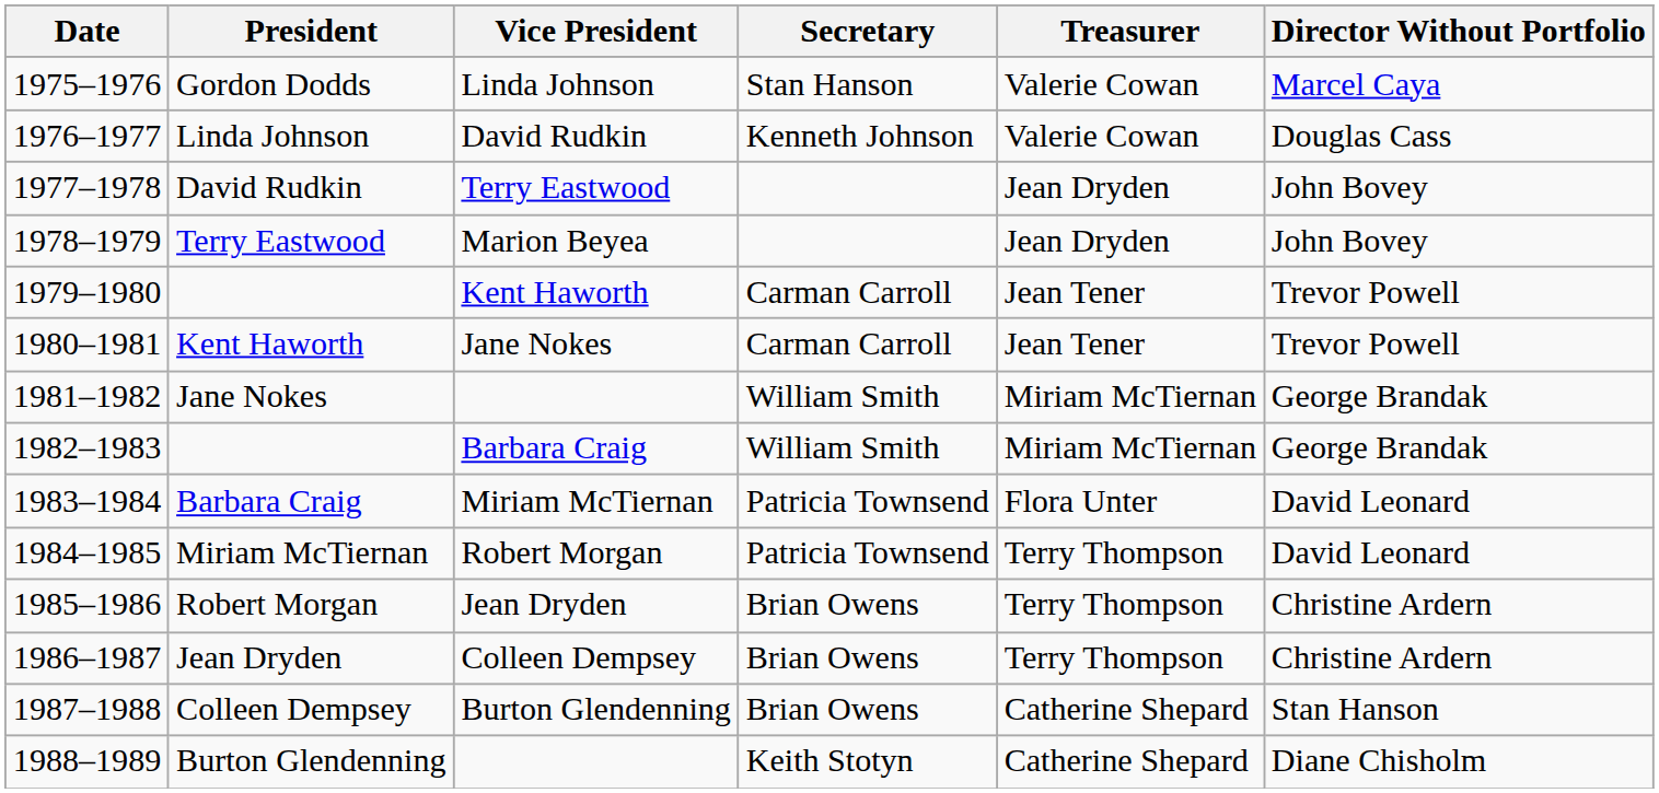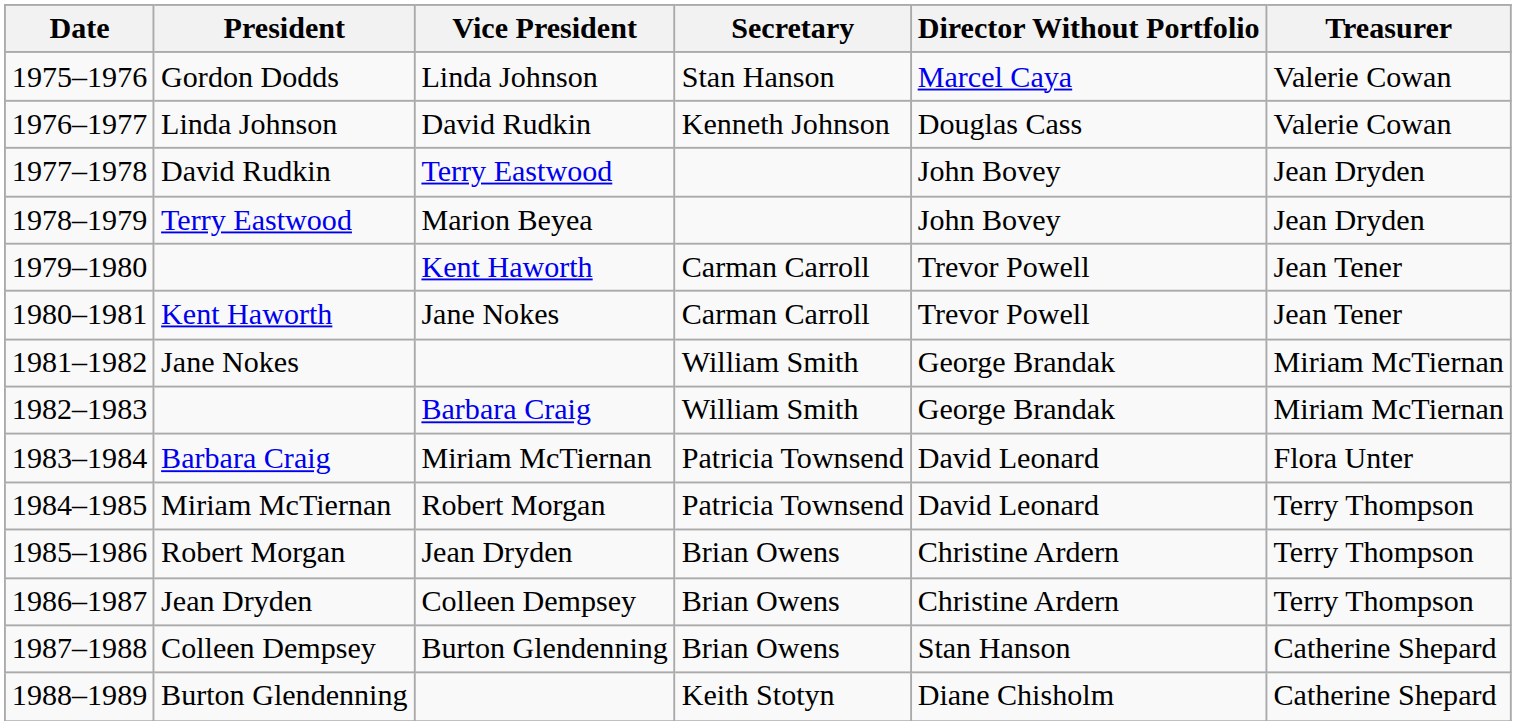columns swapped: Treasurer <-> Director Without Portfolio
